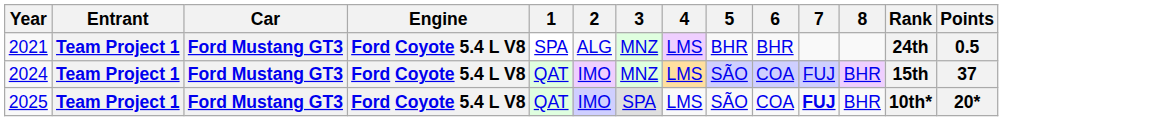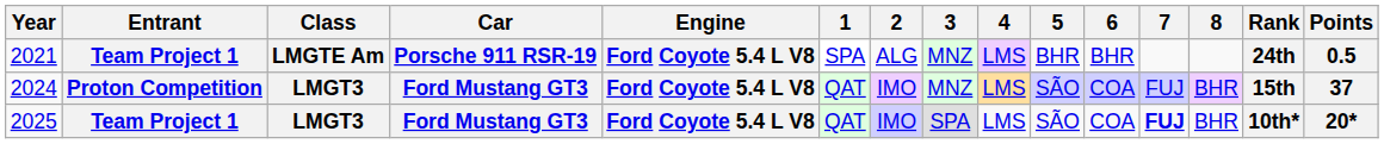+ column: Class | LMGTE Am | LMGT3 | LMGT3
2021 | Car: Ford Mustang GT3 -> Porsche 911 RSR-19
2024 | Entrant: Team Project 1 -> Proton Competition
